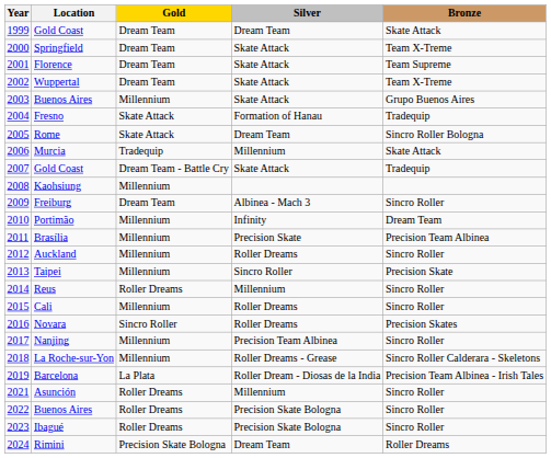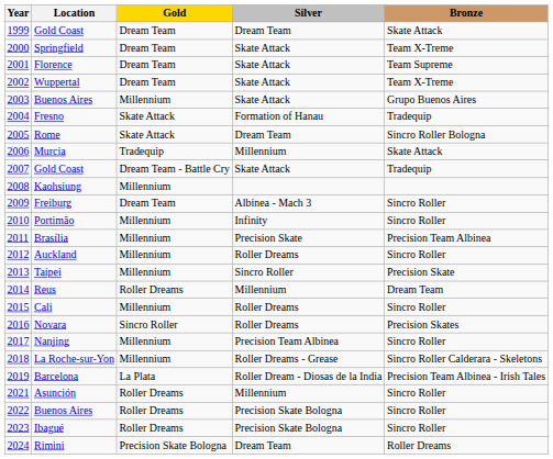Portimão | Bronze: Dream Team -> Sincro Roller
Reus | Bronze: Sincro Roller -> Dream Team
